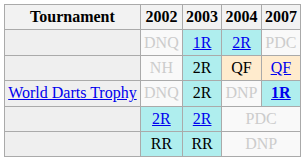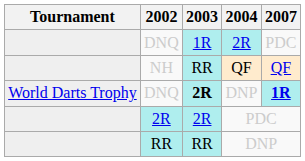NH | 2003: 2R -> RR
DNQ / DNP | 2003: normal -> bold
